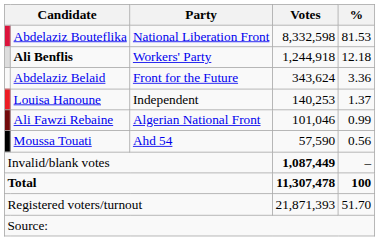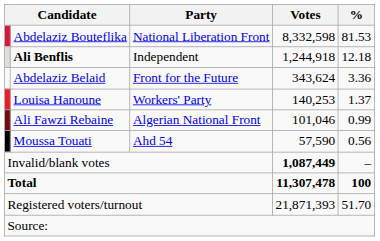Ali Benflis | Party: Workers' Party -> Independent
Louisa Hanoune | Party: Independent -> Workers' Party
